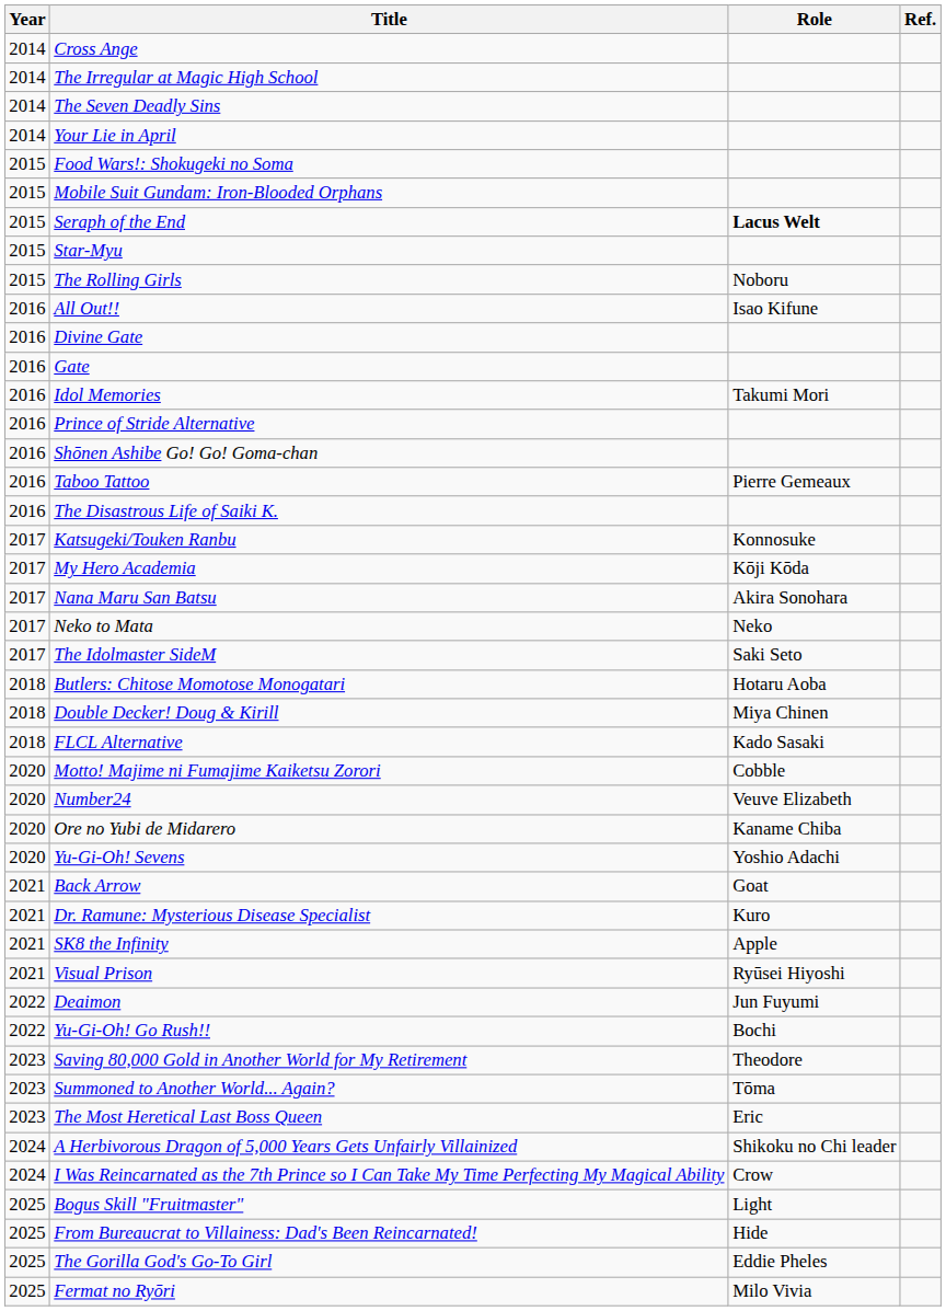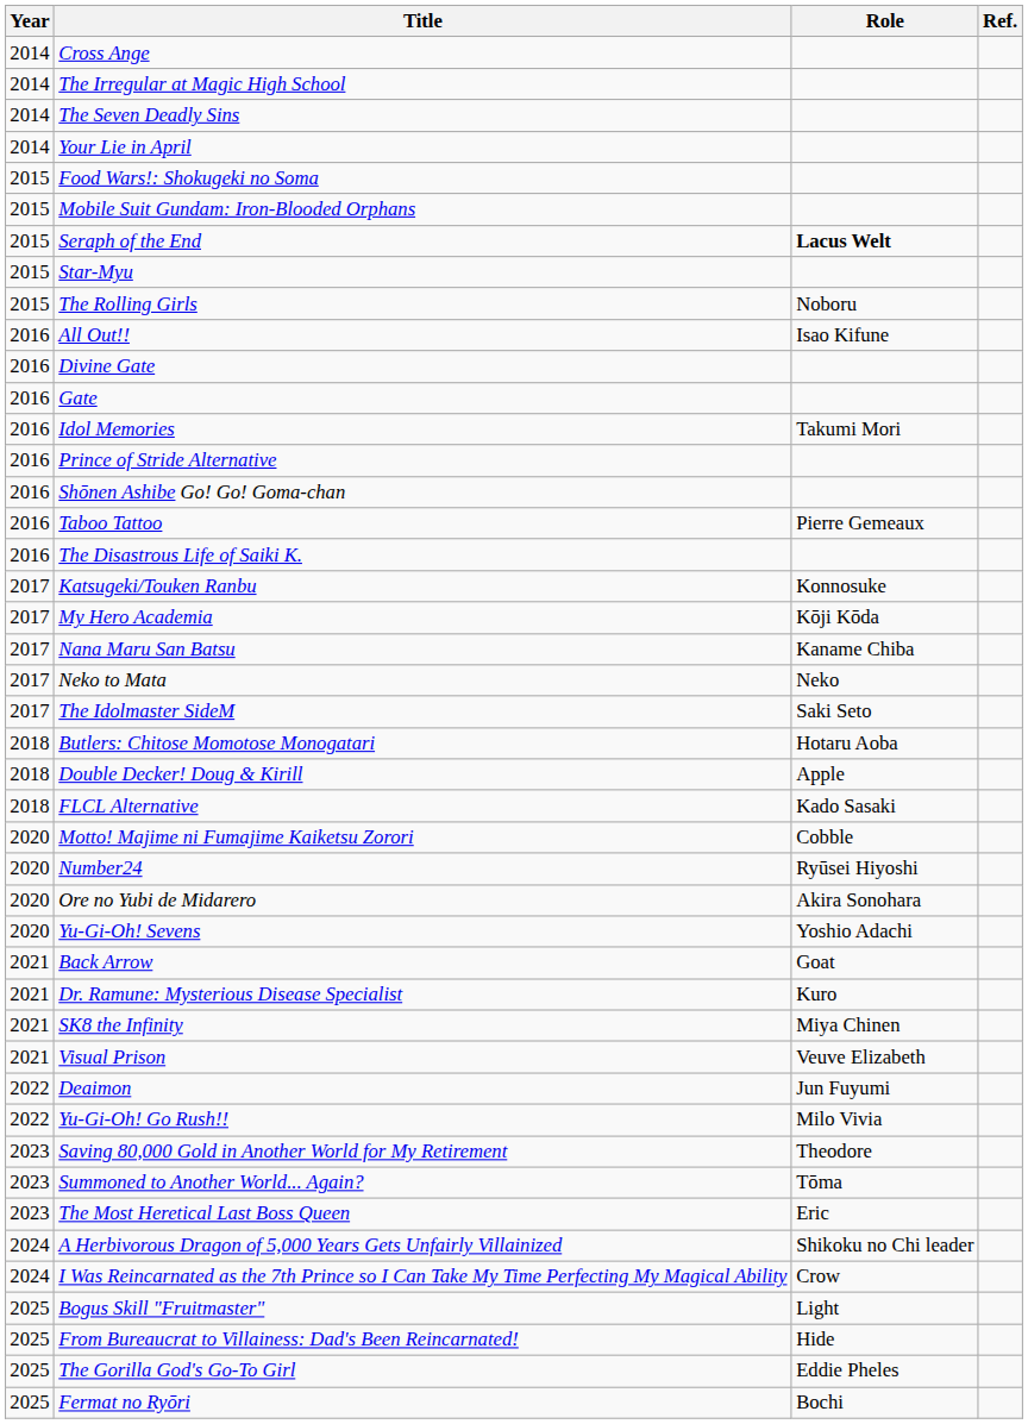Nana Maru San Batsu | Role: Akira Sonohara -> Kaname Chiba
Double Decker! Doug & Kirill | Role: Miya Chinen -> Apple
Number24 | Role: Veuve Elizabeth -> Ryūsei Hiyoshi
Ore no Yubi de Midarero | Role: Kaname Chiba -> Akira Sonohara
SK8 the Infinity | Role: Apple -> Miya Chinen
Visual Prison | Role: Ryūsei Hiyoshi -> Veuve Elizabeth
Yu-Gi-Oh! Go Rush!! | Role: Bochi -> Milo Vivia
Fermat no Ryōri | Role: Milo Vivia -> Bochi
